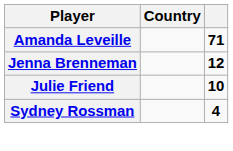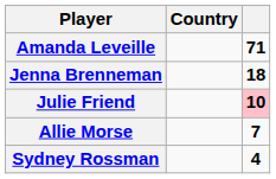Jenna Brenneman | column 3: 12 -> 18
Julie Friend | column 3: no background -> pink background
+ row: Allie Morse | 7
